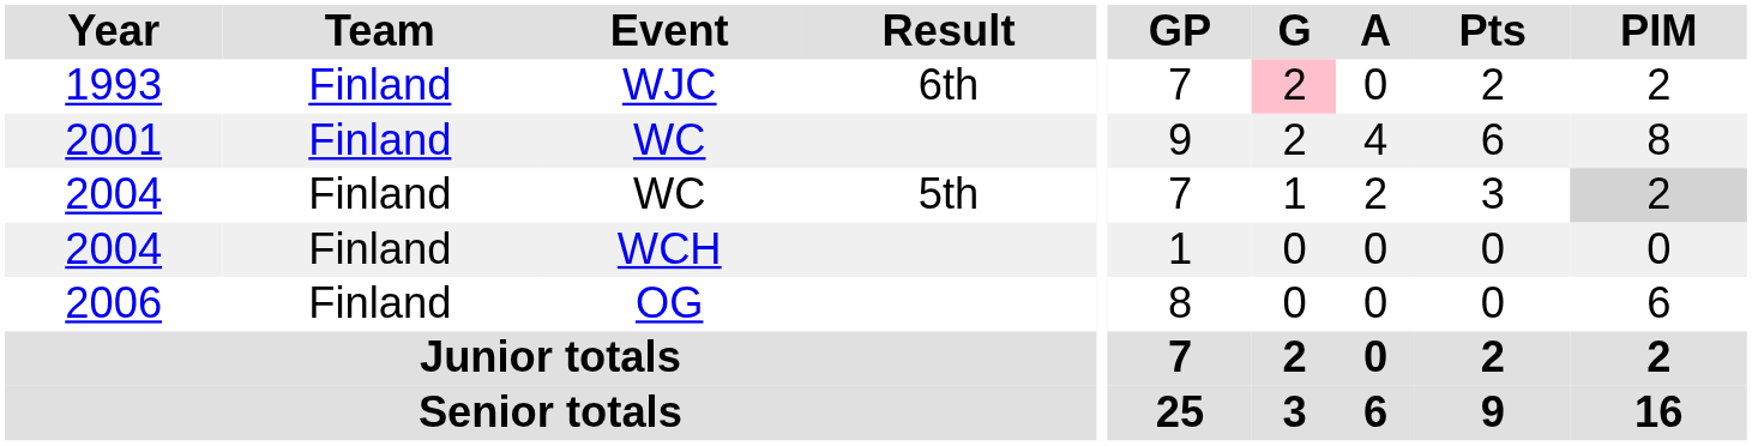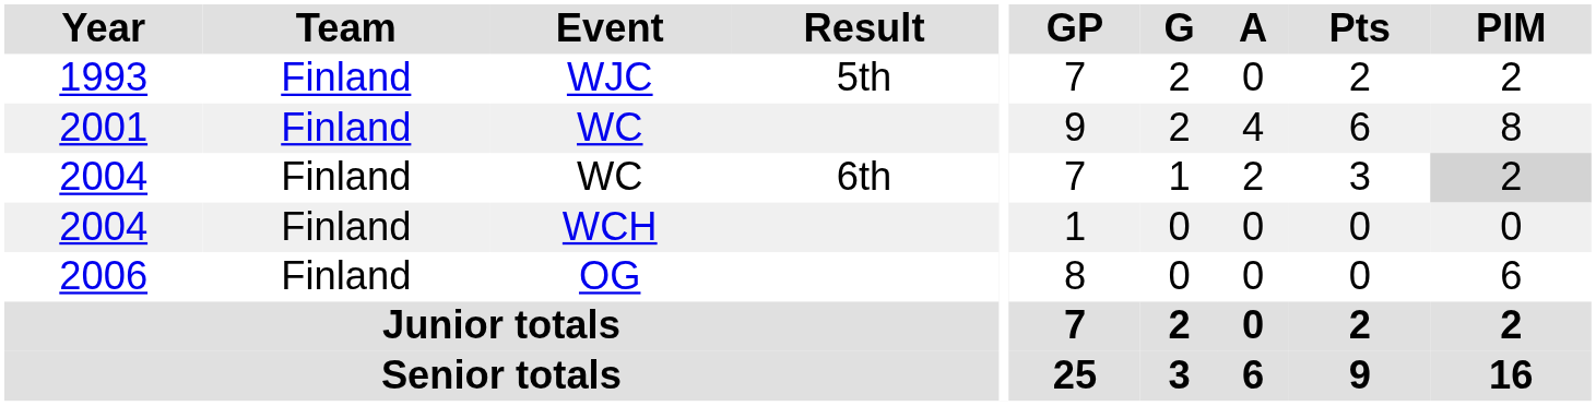1993 | Result: 6th -> 5th
1993 | G: pink background -> no background
2004 / WC | Result: 5th -> 6th
